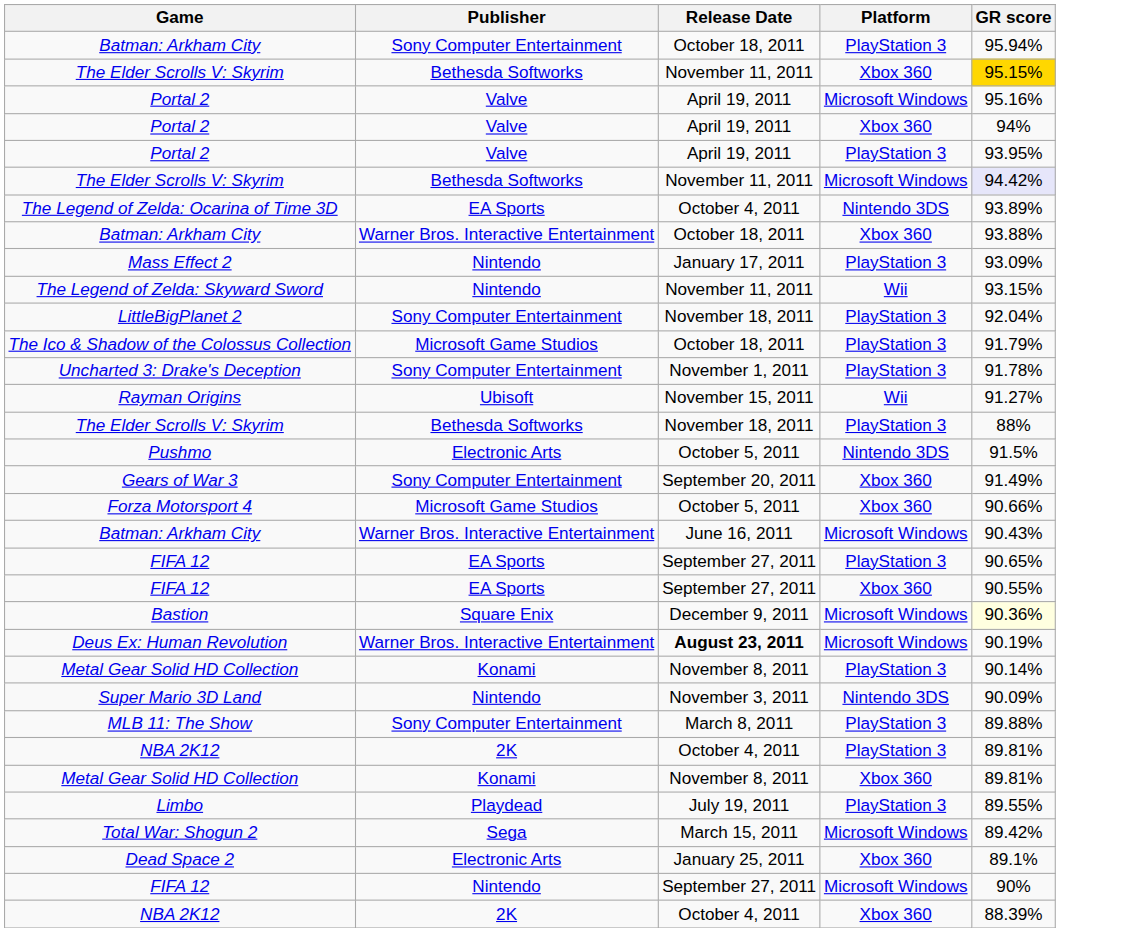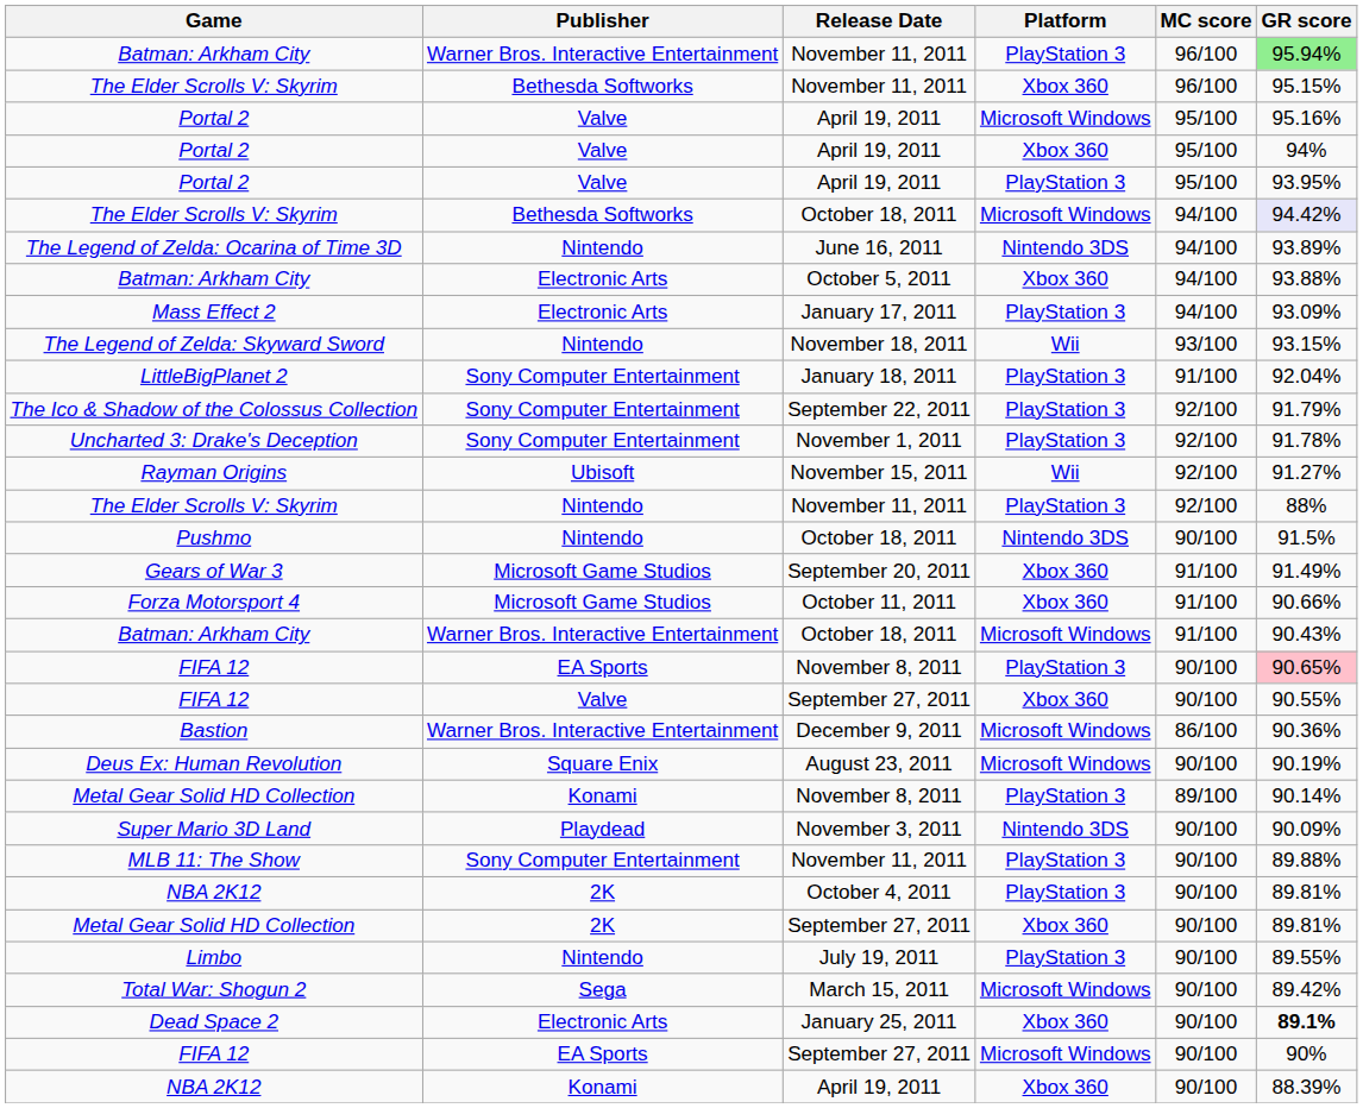+ column: MC score | 96/100 | 96/100 | 95/100 | 95/100 | 95/100 | 94/100 | 94/100 | 94/100 | 94/100 | 93/100 | 91/100 | 92/100 | 92/100 | 92/100 | 92/100 | 90/100 | 91/100 | 91/100 | 91/100 | 90/100 | 90/100 | 86/100 | 90/100 | 89/100 | 90/100 | 90/100 | 90/100 | 90/100 | 90/100 | 90/100 | 90/100 | 90/100 | 90/100
Batman: Arkham City / PlayStation 3 | Publisher: Sony Computer Entertainment -> Warner Bros. Interactive Entertainment
Batman: Arkham City / PlayStation 3 | Release Date: October 18, 2011 -> November 11, 2011
Batman: Arkham City / PlayStation 3 | GR score: no background -> lightgreen background
The Elder Scrolls V: Skyrim / Xbox 360 | GR score: gold background -> no background
The Elder Scrolls V: Skyrim / Microsoft Windows | Release Date: November 11, 2011 -> October 18, 2011
The Legend of Zelda: Ocarina of Time 3D | Publisher: EA Sports -> Nintendo
The Legend of Zelda: Ocarina of Time 3D | Release Date: October 4, 2011 -> June 16, 2011
Batman: Arkham City / Xbox 360 | Publisher: Warner Bros. Interactive Entertainment -> Electronic Arts
Batman: Arkham City / Xbox 360 | Release Date: October 18, 2011 -> October 5, 2011
Mass Effect 2 | Publisher: Nintendo -> Electronic Arts
The Legend of Zelda: Skyward Sword | Release Date: November 11, 2011 -> November 18, 2011
LittleBigPlanet 2 | Release Date: November 18, 2011 -> January 18, 2011
The Ico & Shadow of the Colossus Collection | Publisher: Microsoft Game Studios -> Sony Computer Entertainment
The Ico & Shadow of the Colossus Collection | Release Date: October 18, 2011 -> September 22, 2011
The Elder Scrolls V: Skyrim / PlayStation 3 | Publisher: Bethesda Softworks -> Nintendo
The Elder Scrolls V: Skyrim / PlayStation 3 | Release Date: November 18, 2011 -> November 11, 2011
Pushmo | Publisher: Electronic Arts -> Nintendo
Pushmo | Release Date: October 5, 2011 -> October 18, 2011
Gears of War 3 | Publisher: Sony Computer Entertainment -> Microsoft Game Studios
Forza Motorsport 4 | Release Date: October 5, 2011 -> October 11, 2011
Batman: Arkham City / Microsoft Windows | Release Date: June 16, 2011 -> October 18, 2011
FIFA 12 / PlayStation 3 | Release Date: September 27, 2011 -> November 8, 2011
FIFA 12 / PlayStation 3 | GR score: no background -> pink background
FIFA 12 / Xbox 360 | Publisher: EA Sports -> Valve
Bastion | Publisher: Square Enix -> Warner Bros. Interactive Entertainment
Bastion | GR score: lightyellow background -> no background
Deus Ex: Human Revolution | Publisher: Warner Bros. Interactive Entertainment -> Square Enix
Deus Ex: Human Revolution | Release Date: bold -> normal
Super Mario 3D Land | Publisher: Nintendo -> Playdead
MLB 11: The Show | Release Date: March 8, 2011 -> November 11, 2011
Metal Gear Solid HD Collection / Xbox 360 | Publisher: Konami -> 2K
Metal Gear Solid HD Collection / Xbox 360 | Release Date: November 8, 2011 -> September 27, 2011
Limbo | Publisher: Playdead -> Nintendo
Dead Space 2 | GR score: normal -> bold
FIFA 12 / Microsoft Windows | Publisher: Nintendo -> EA Sports
NBA 2K12 / Xbox 360 | Publisher: 2K -> Konami
NBA 2K12 / Xbox 360 | Release Date: October 4, 2011 -> April 19, 2011
